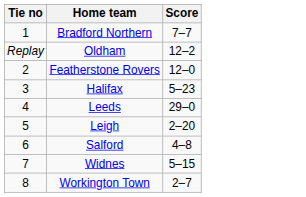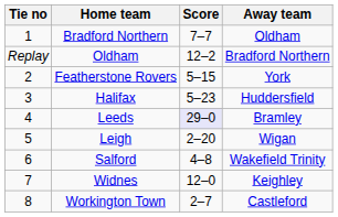+ column: Away team | Oldham | Bradford Northern | York | Huddersfield | Bramley | Wigan | Wakefield Trinity | Keighley | Castleford
Featherstone Rovers | Score: 12–0 -> 5–15
Leeds | Score: no background -> lavender background
Widnes | Score: 5–15 -> 12–0
